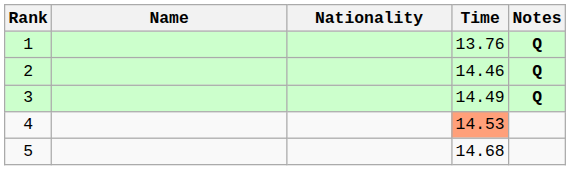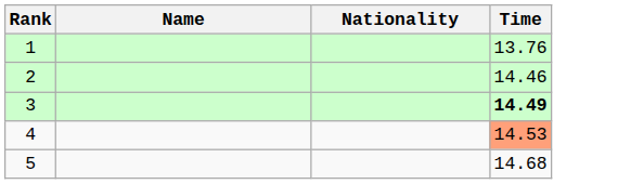- column: Notes | Q | Q | Q
3 | Time: normal -> bold
